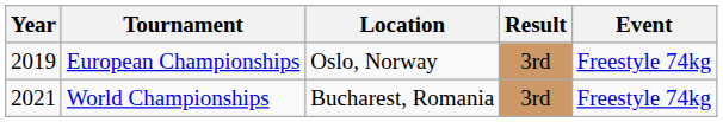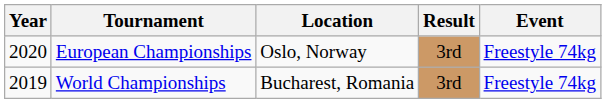European Championships | Year: 2019 -> 2020
World Championships | Year: 2021 -> 2019
